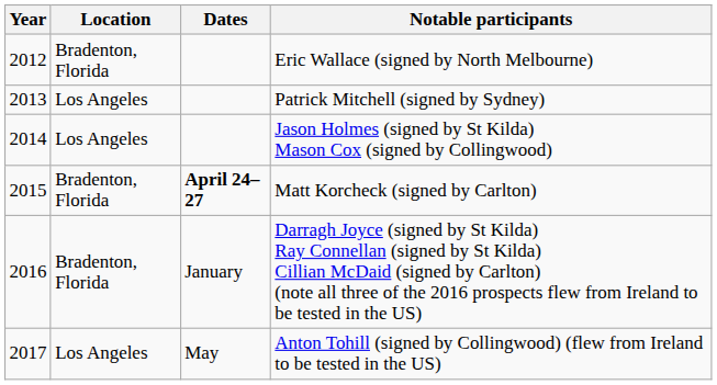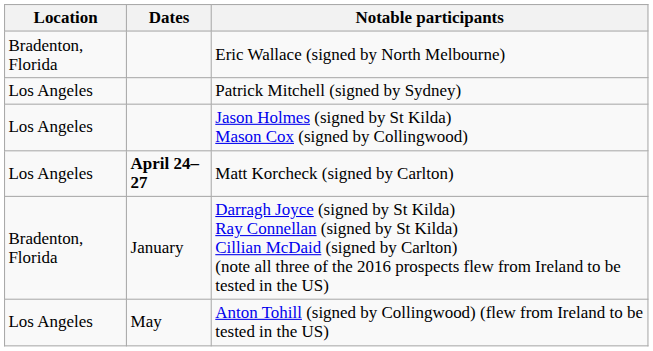- column: Year | 2012 | 2013 | 2014 | 2015 | 2016 | 2017
Matt Korcheck (signed by Carlton) | Location: Bradenton, Florida -> Los Angeles
